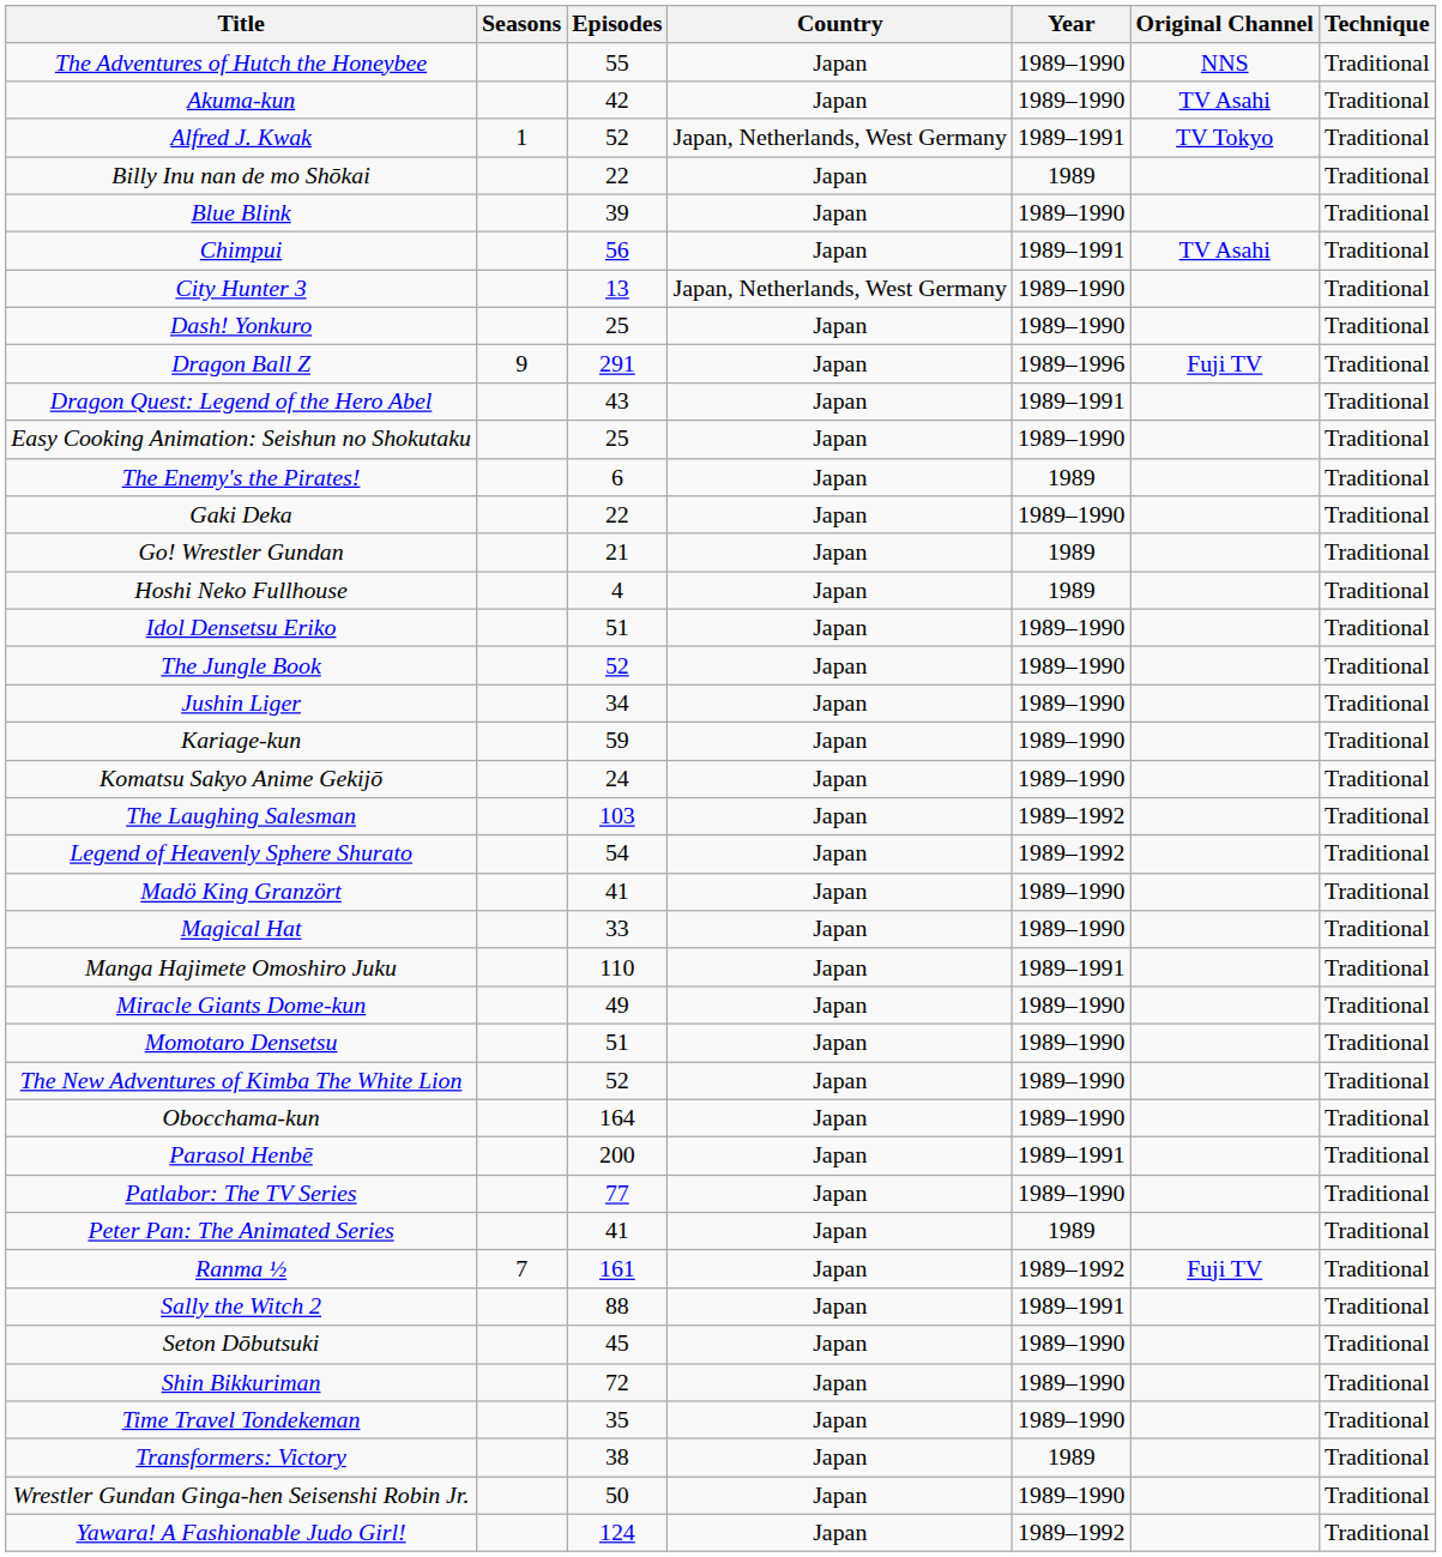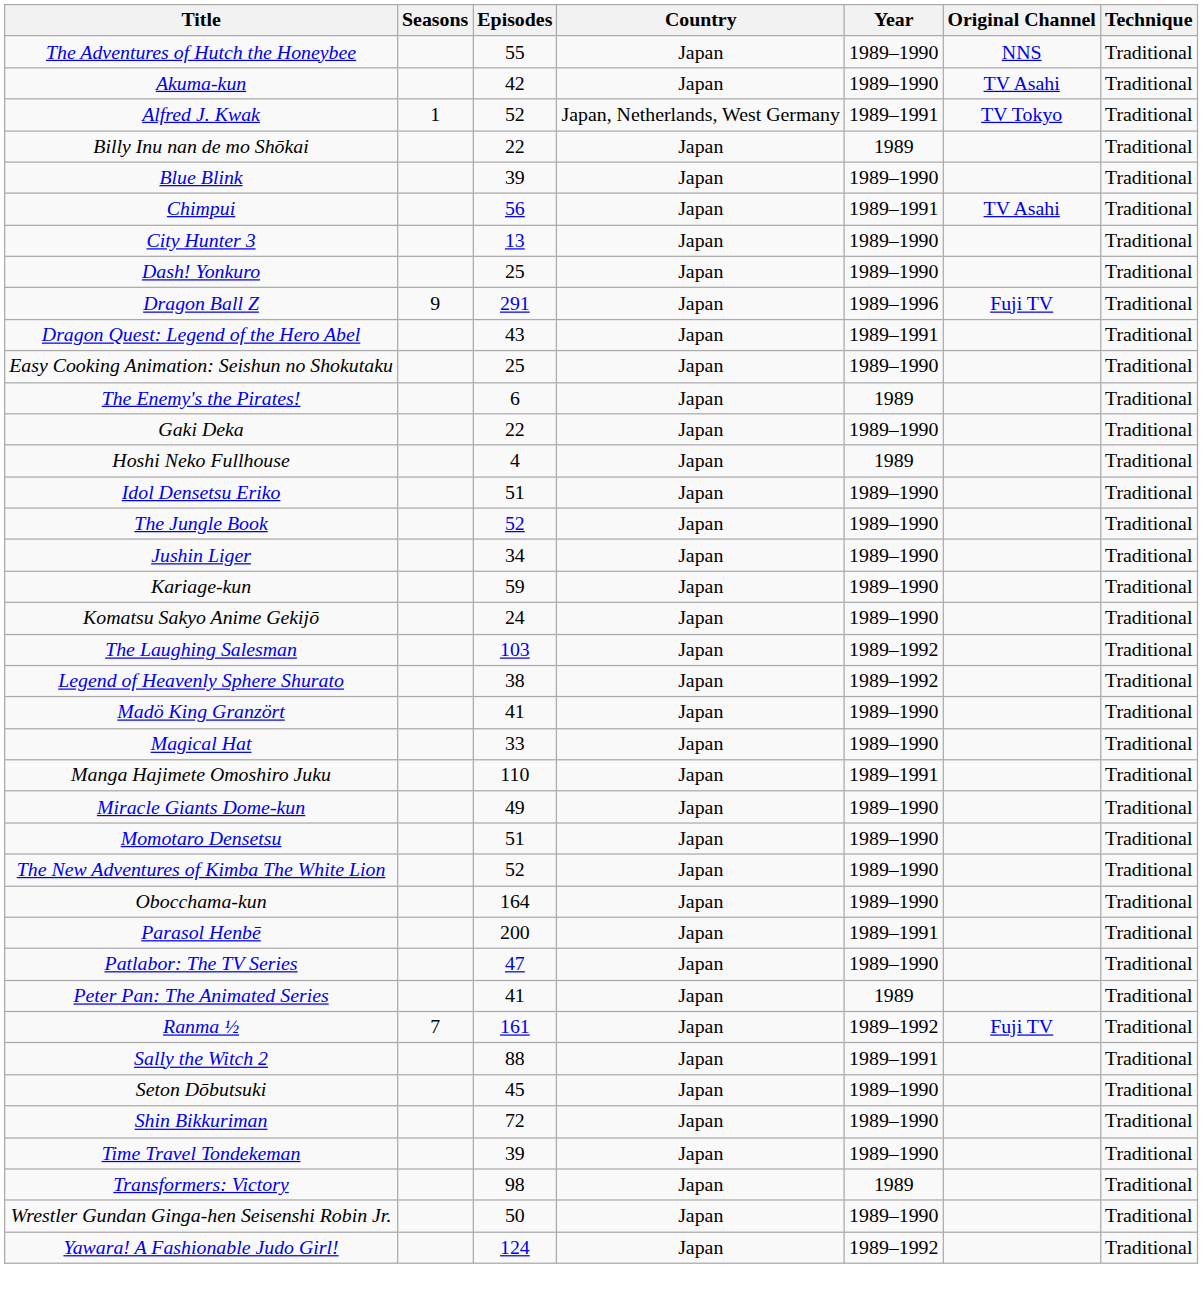City Hunter 3 | Country: Japan, Netherlands, West Germany -> Japan
- row: Go! Wrestler Gundan | 21 | Japan | 1989 | Traditional
Legend of Heavenly Sphere Shurato | Episodes: 54 -> 38
Patlabor: The TV Series | Episodes: 77 -> 47
Time Travel Tondekeman | Episodes: 35 -> 39
Transformers: Victory | Episodes: 38 -> 98
